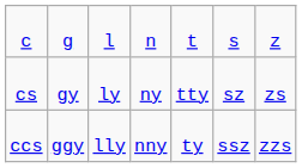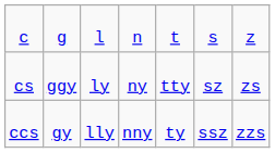cs | column 2: gy -> ggy
ccs | column 2: ggy -> gy
